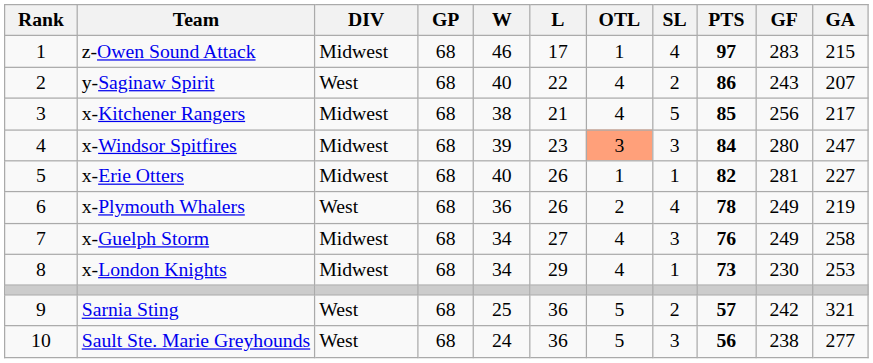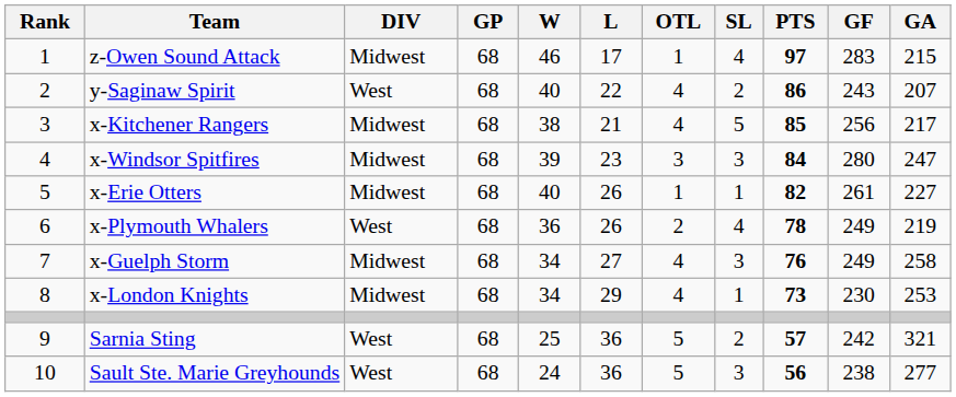x-Windsor Spitfires | OTL: lightsalmon background -> no background
x-Erie Otters | GF: 281 -> 261
